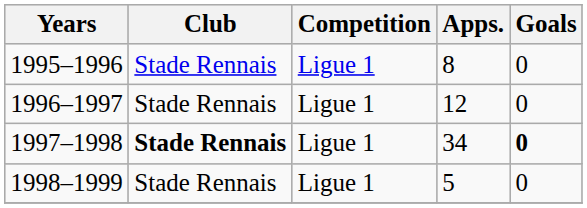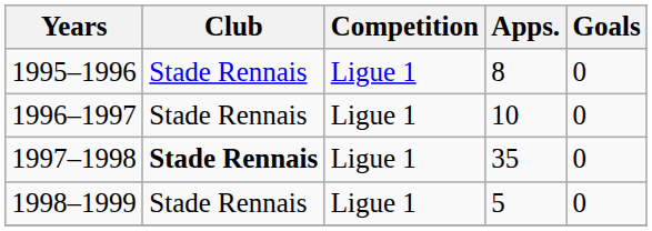1996–1997 | Apps.: 12 -> 10
1997–1998 | Apps.: 34 -> 35
1997–1998 | Goals: bold -> normal
